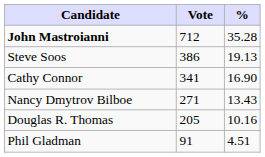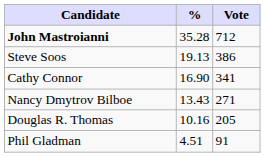columns swapped: Vote <-> %
